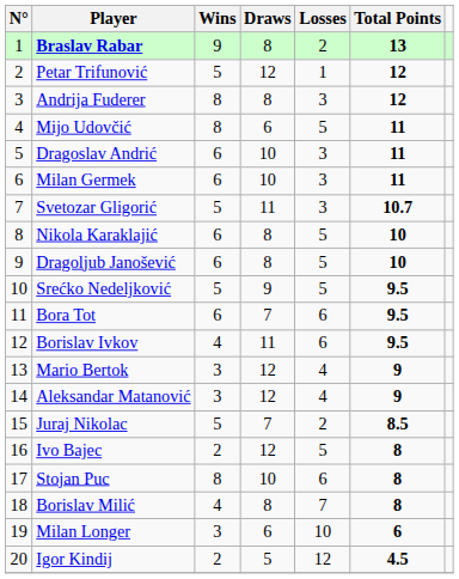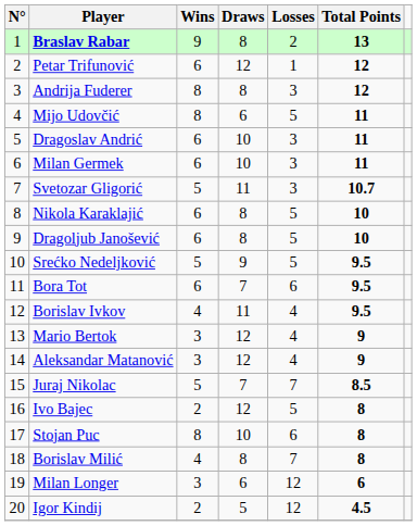Petar Trifunović | Wins: 5 -> 6
Borislav Ivkov | Losses: 6 -> 4
Juraj Nikolac | Losses: 2 -> 7
Milan Longer | Losses: 10 -> 12
